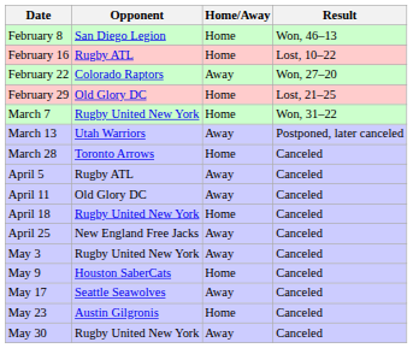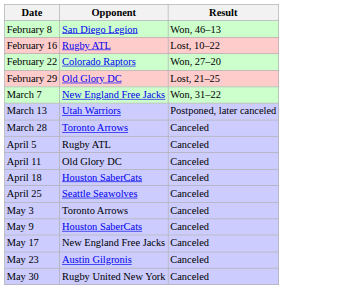- column: Home/Away | Home | Home | Away | Home | Home | Away | Home | Away | Away | Home | Away | Away | Home | Away | Home | Away
March 7 | Opponent: Rugby United New York -> New England Free Jacks
April 18 | Opponent: Rugby United New York -> Houston SaberCats
April 25 | Opponent: New England Free Jacks -> Seattle Seawolves
May 3 | Opponent: Rugby United New York -> Toronto Arrows
May 17 | Opponent: Seattle Seawolves -> New England Free Jacks
